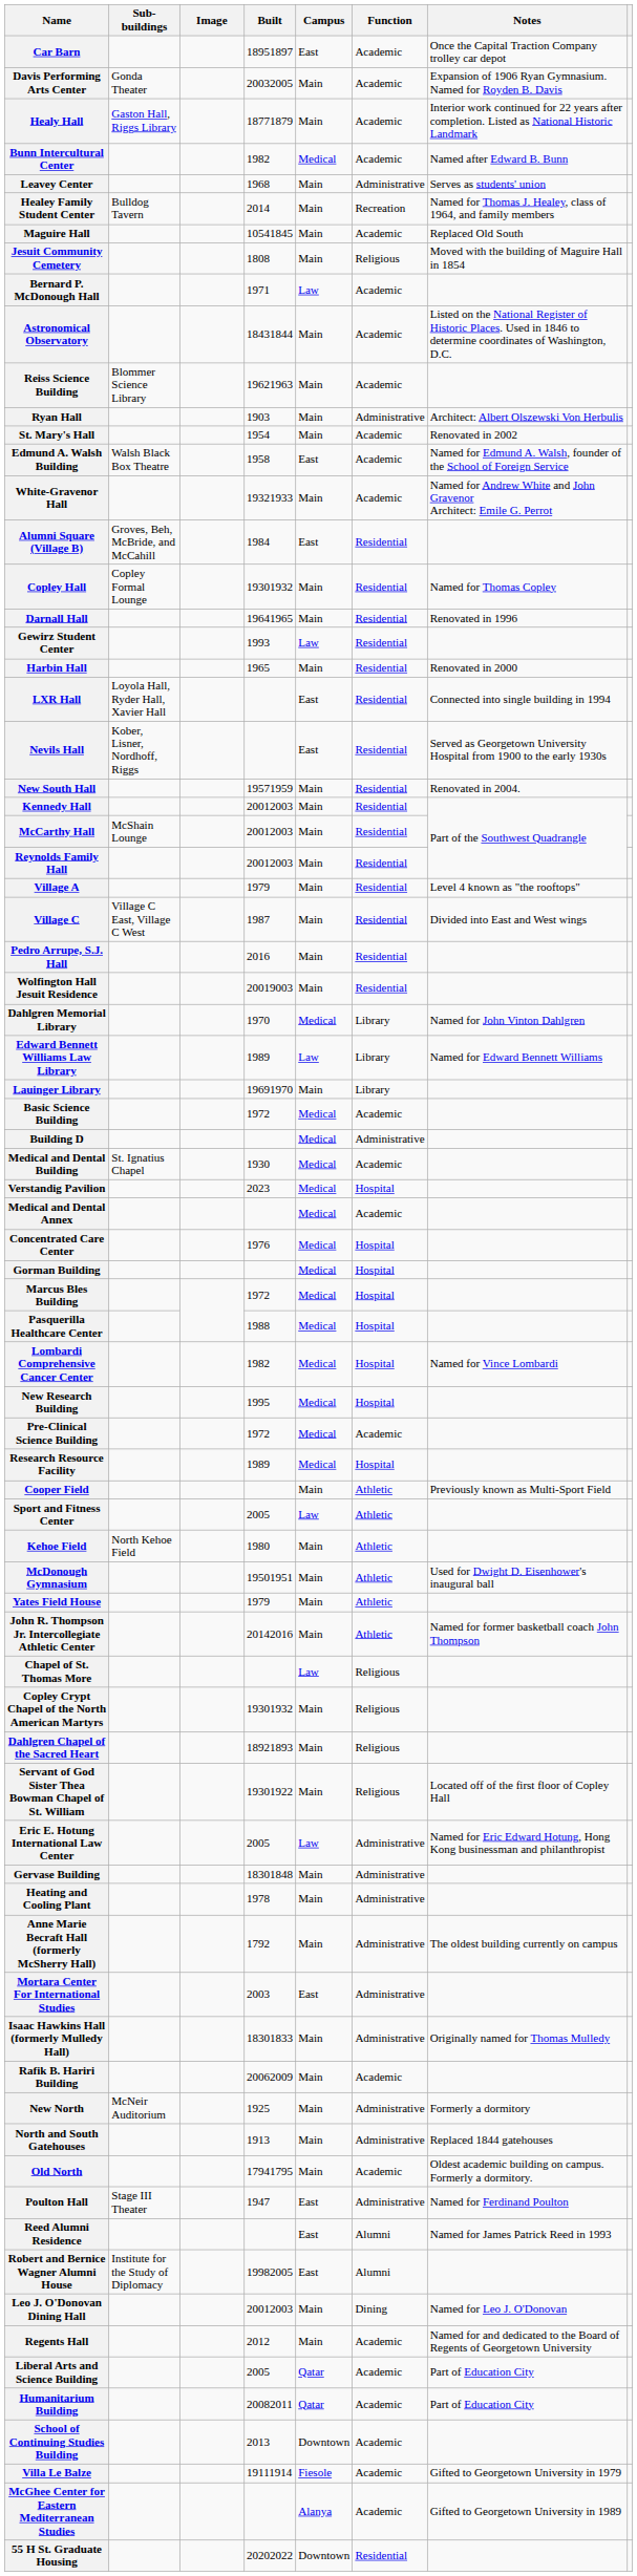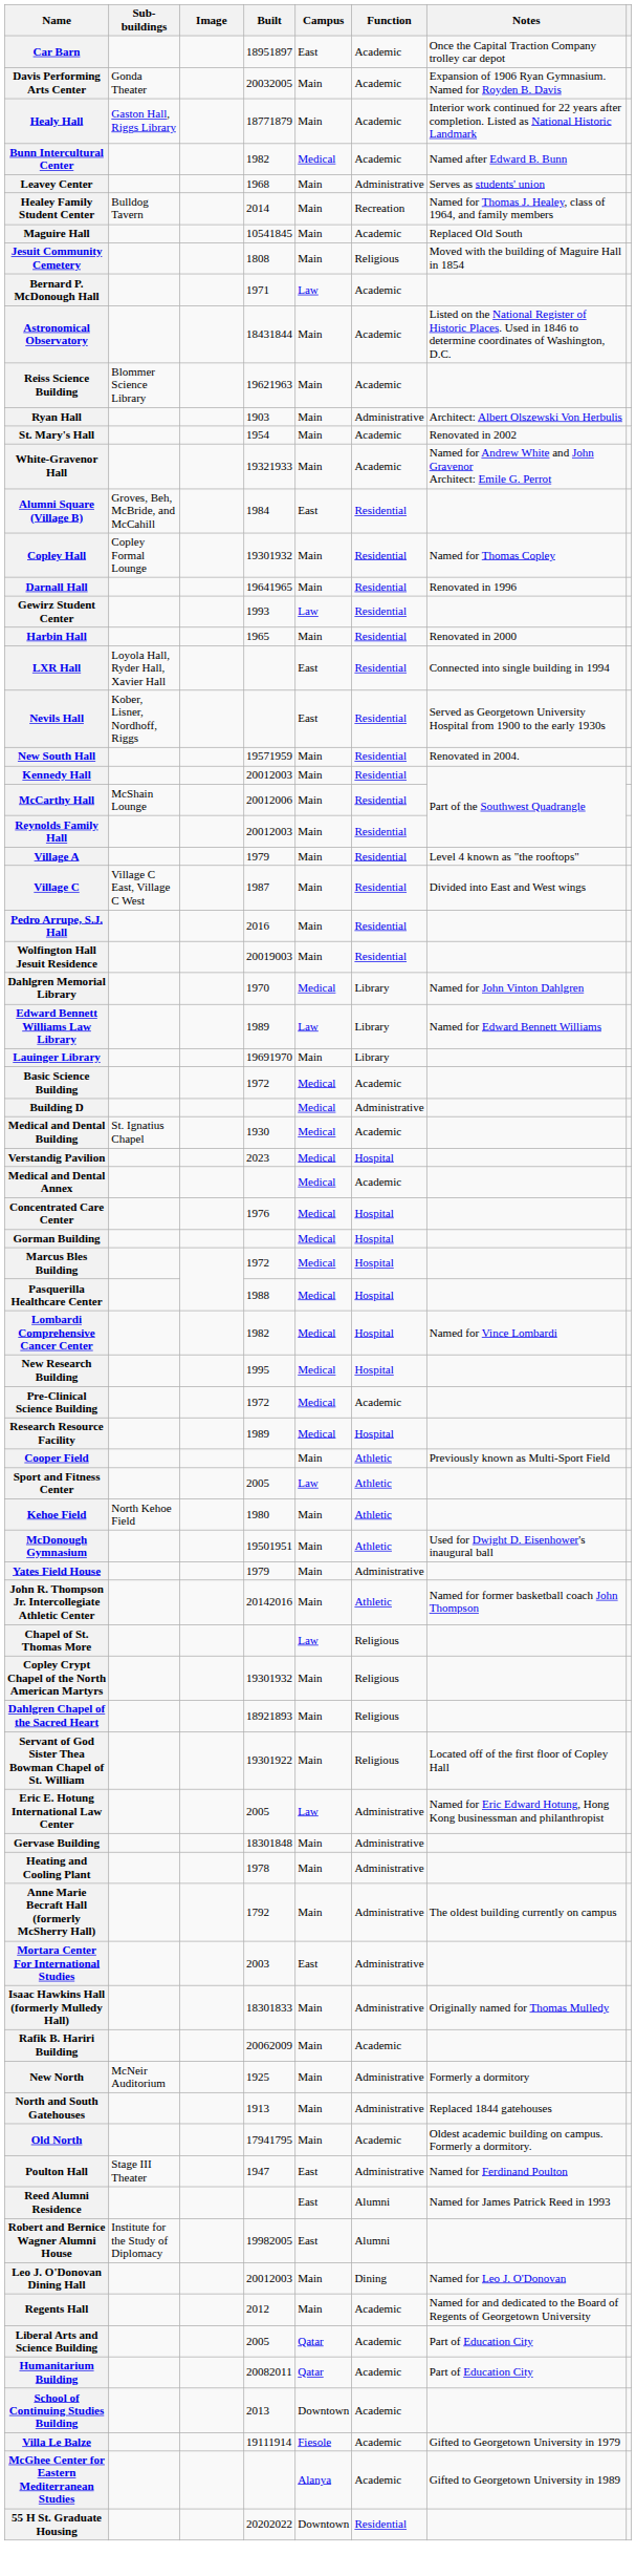- row: Edmund A. Walsh Building | Walsh Black Box Theatre | 1958 | East | Academic | Named for Edmund A. Walsh, founder of the School of Foreign Service
McCarthy Hall | Built: 20012003 -> 20012006
Yates Field House | Function: Athletic -> Administrative
